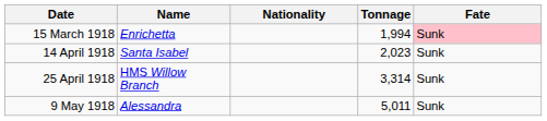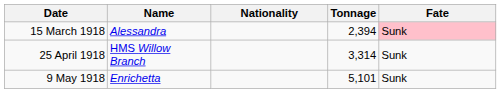15 March 1918 | Name: Enrichetta -> Alessandra
15 March 1918 | Tonnage: 1,994 -> 2,394
- row: 14 April 1918 | Santa Isabel | 2,023 | Sunk
9 May 1918 | Name: Alessandra -> Enrichetta
9 May 1918 | Tonnage: 5,011 -> 5,101
